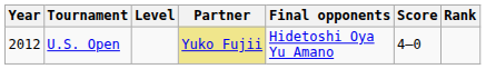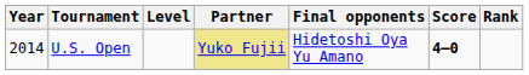U.S. Open | Year: 2012 -> 2014
U.S. Open | Score: normal -> bold
